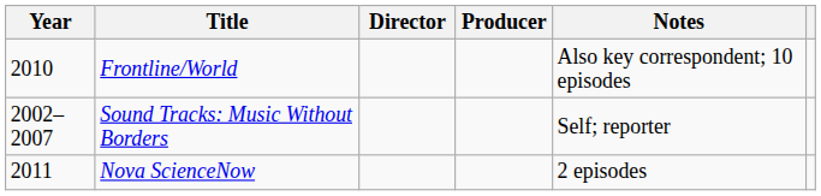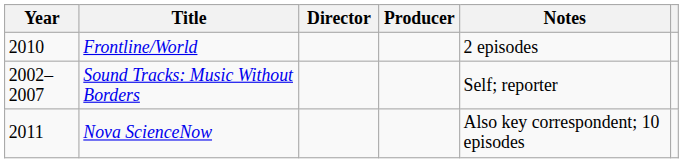Frontline/World | Notes: Also key correspondent; 10 episodes -> 2 episodes
Nova ScienceNow | Notes: 2 episodes -> Also key correspondent; 10 episodes
